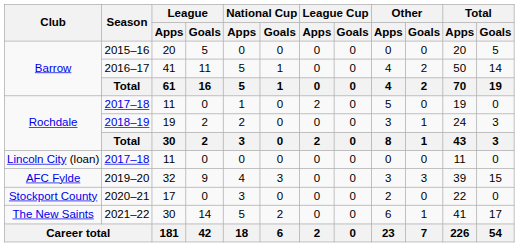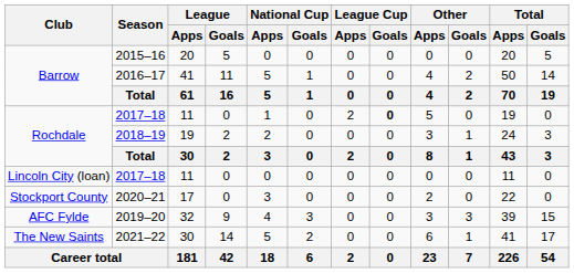Rochdale / 2017–18 | League Cup / Goals: normal -> bold
rows swapped: 2019–20 <-> 2020–21
